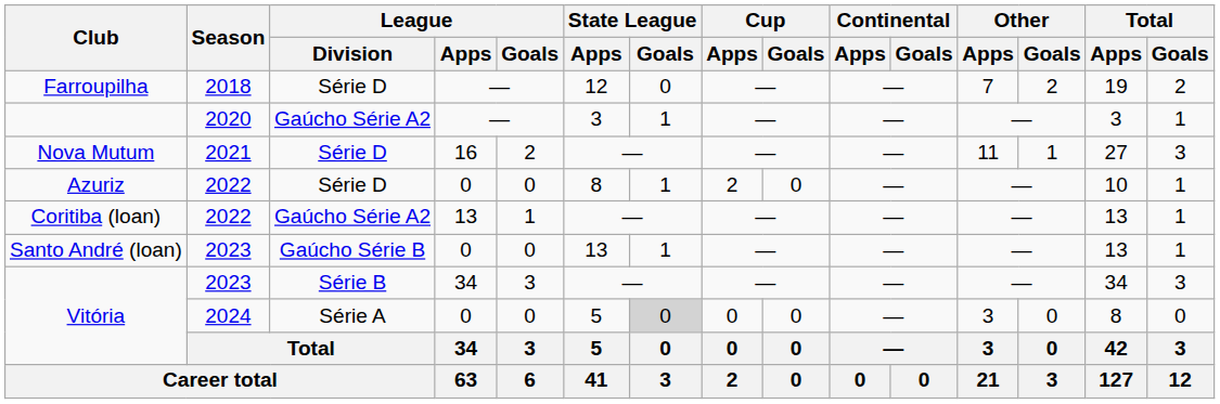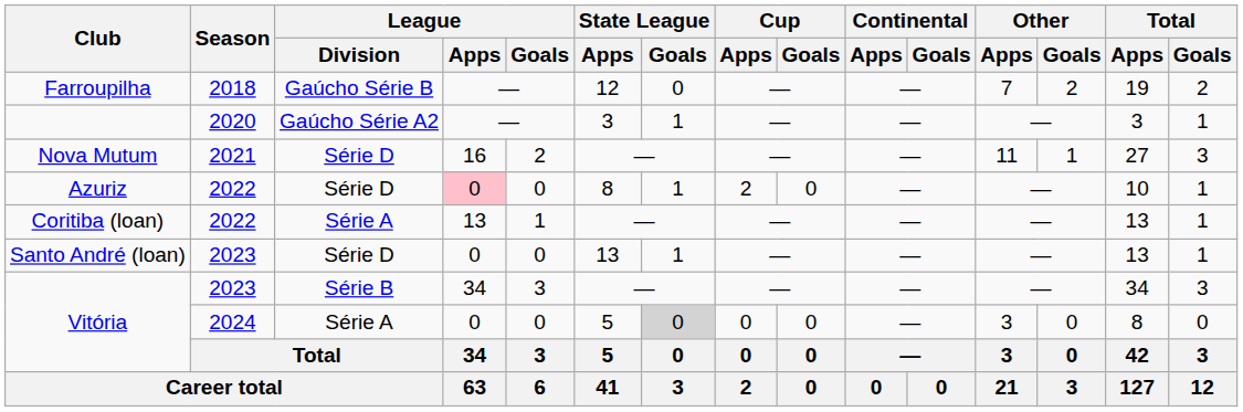Farroupilha | League / Division: Série D -> Gaúcho Série B
Azuriz | League / Apps: no background -> pink background
Coritiba (loan) | League / Division: Gaúcho Série A2 -> Série A
Santo André (loan) | League / Division: Gaúcho Série B -> Série D
